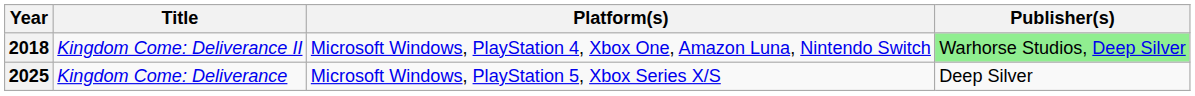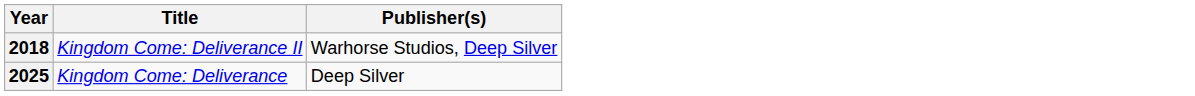- column: Platform(s) | Microsoft Windows, PlayStation 4, Xbox One, Amazon Luna, Nintendo Switch | Microsoft Windows, PlayStation 5, Xbox Series X/S
2018 | Publisher(s): lightgreen background -> no background
